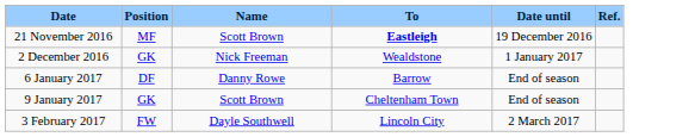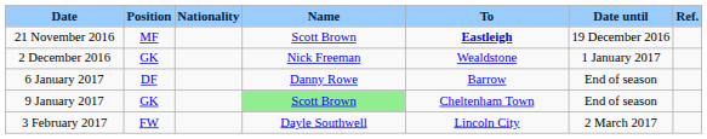+ column: Nationality
9 January 2017 | Name: no background -> lightgreen background
